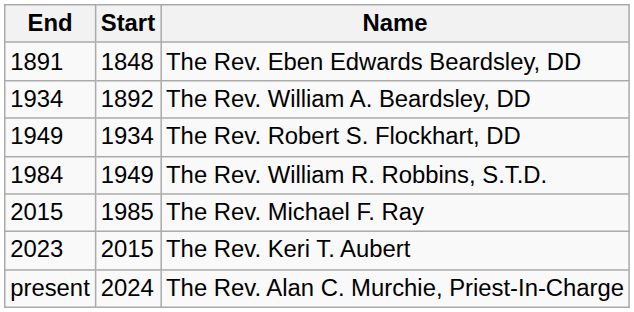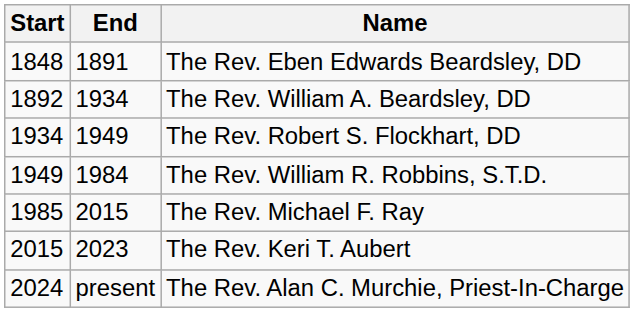columns swapped: Start <-> End
